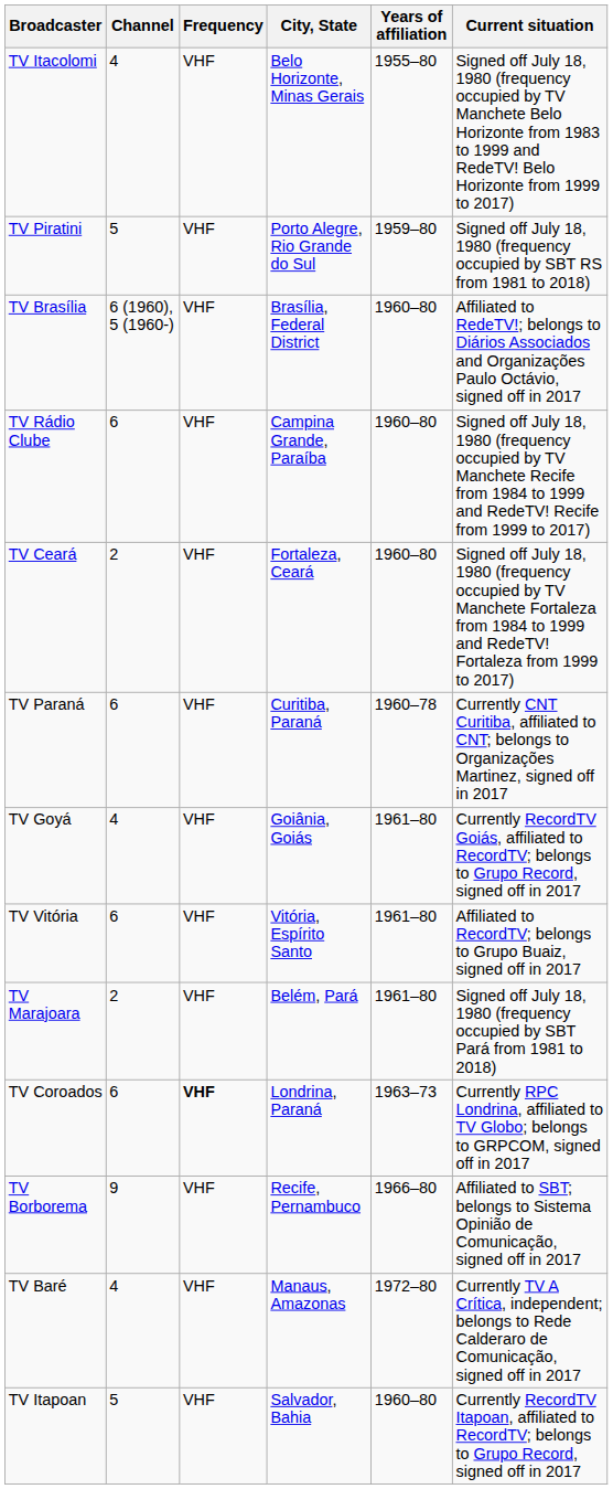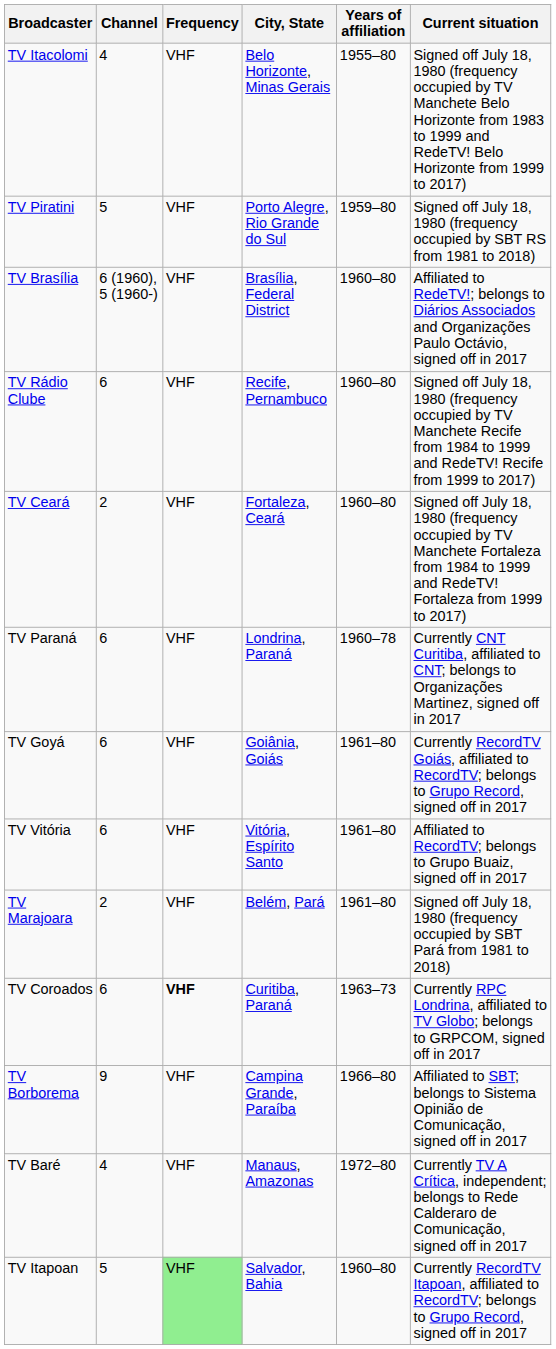TV Rádio Clube | City, State: Campina Grande, Paraíba -> Recife, Pernambuco
TV Paraná | City, State: Curitiba, Paraná -> Londrina, Paraná
TV Goyá | Channel: 4 -> 6
TV Coroados | City, State: Londrina, Paraná -> Curitiba, Paraná
TV Borborema | City, State: Recife, Pernambuco -> Campina Grande, Paraíba
TV Itapoan | Frequency: no background -> lightgreen background
